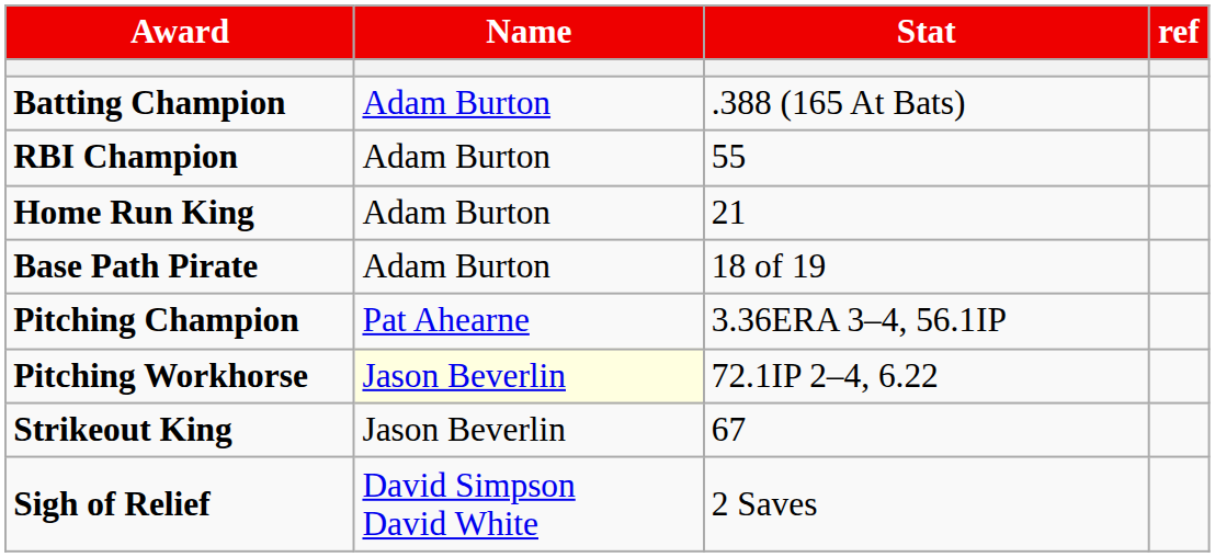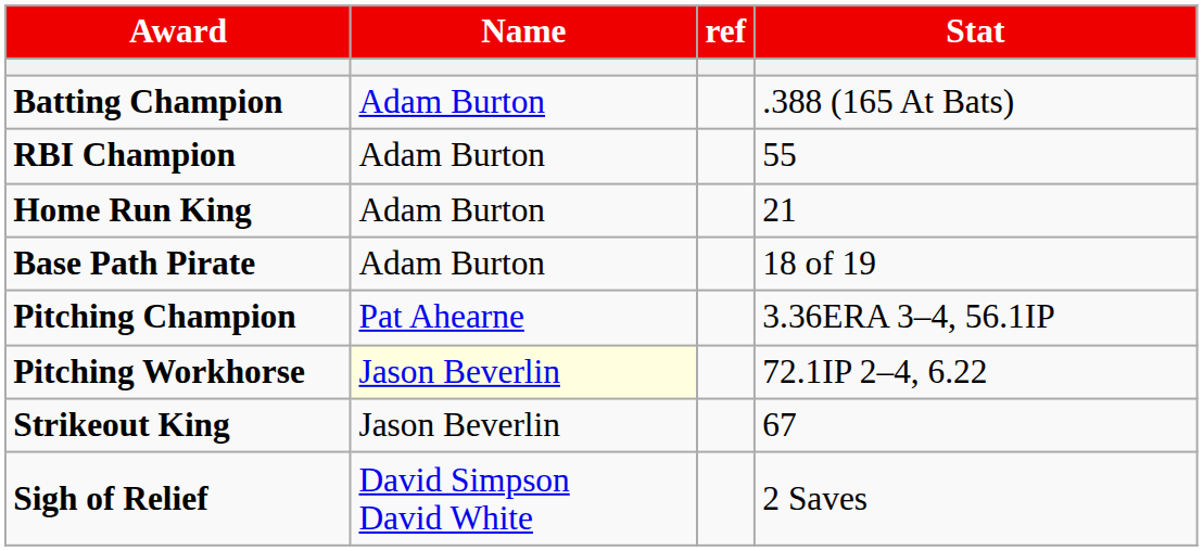columns swapped: Stat <-> ref
